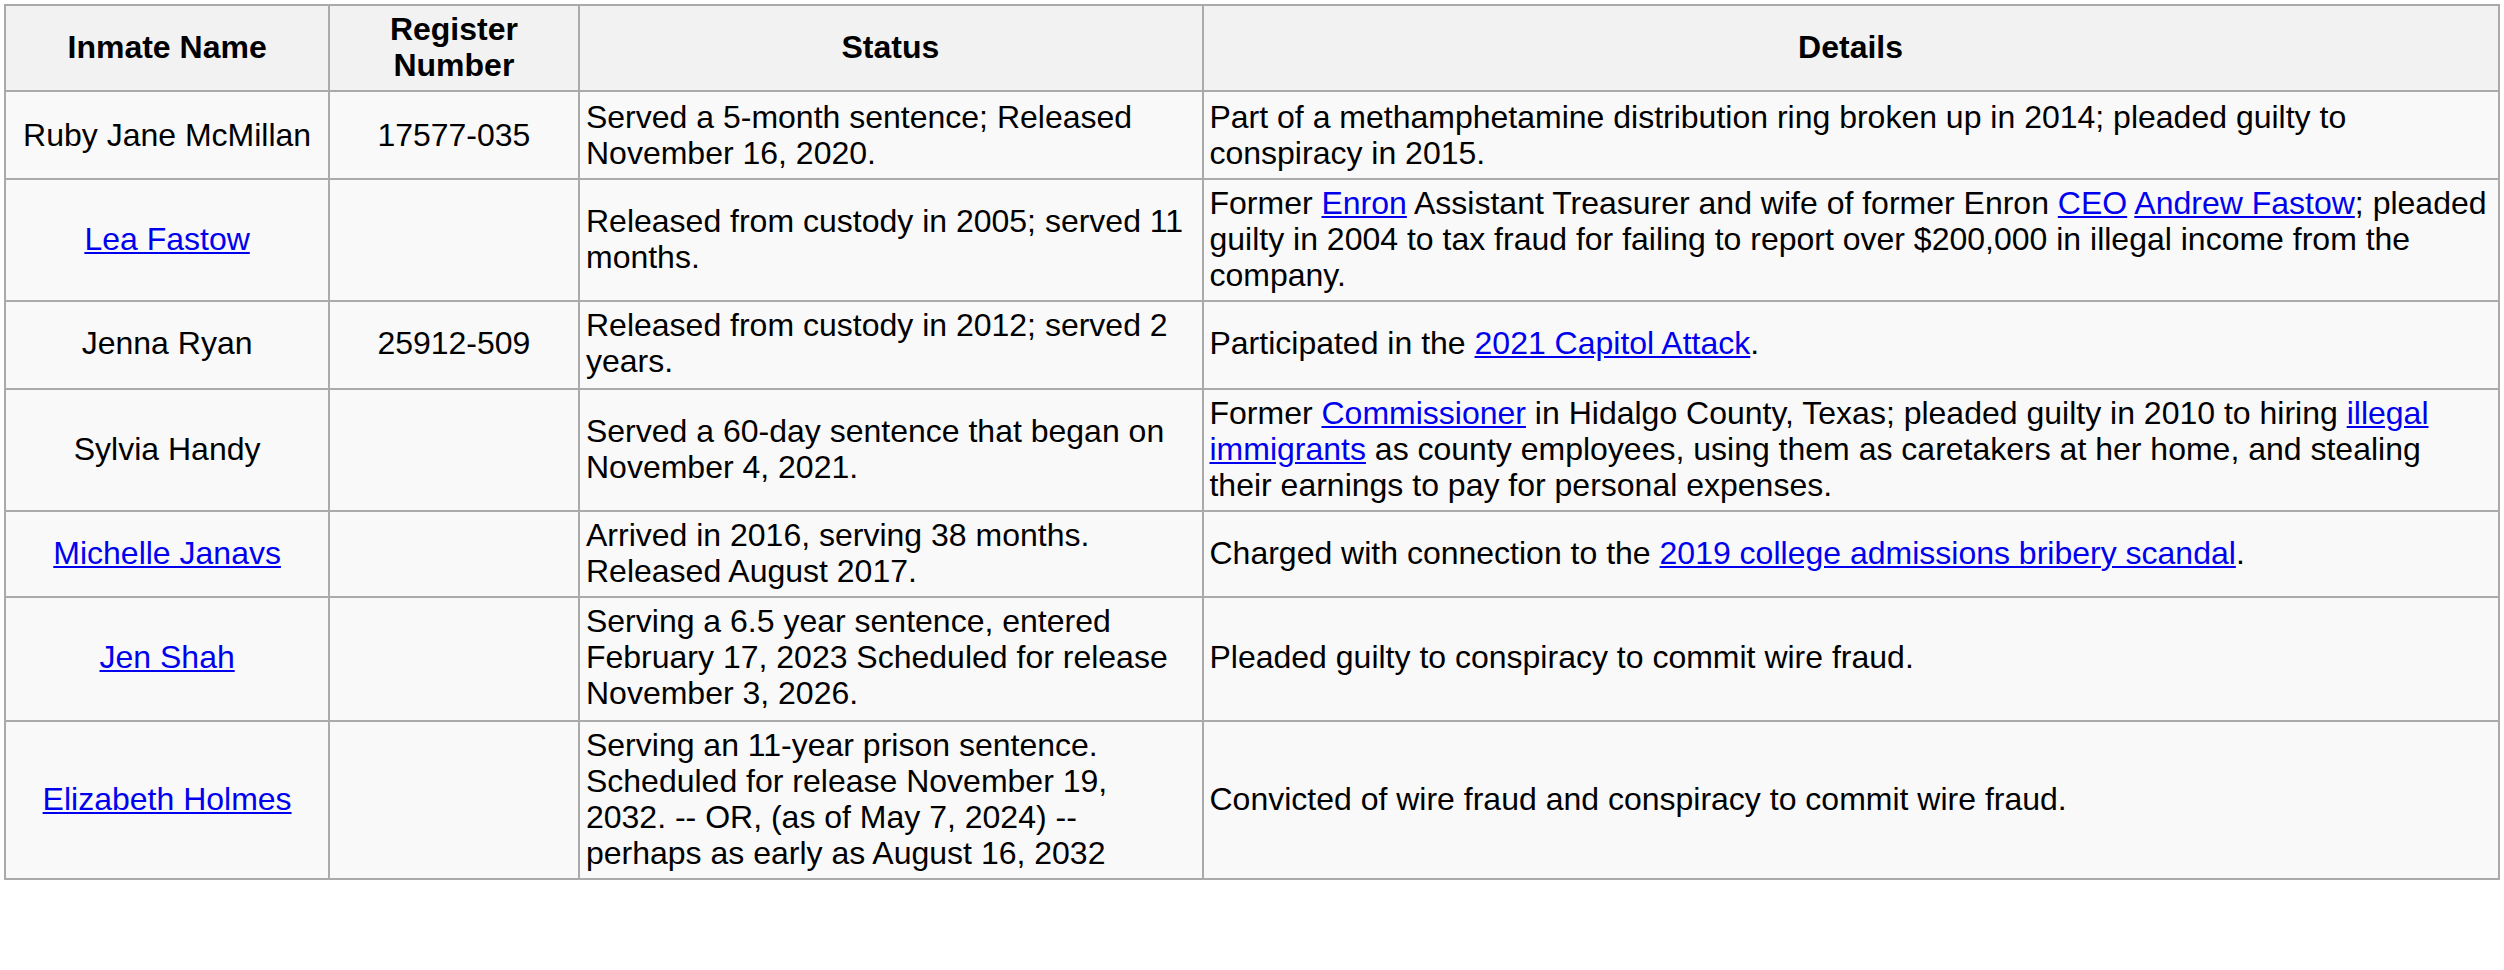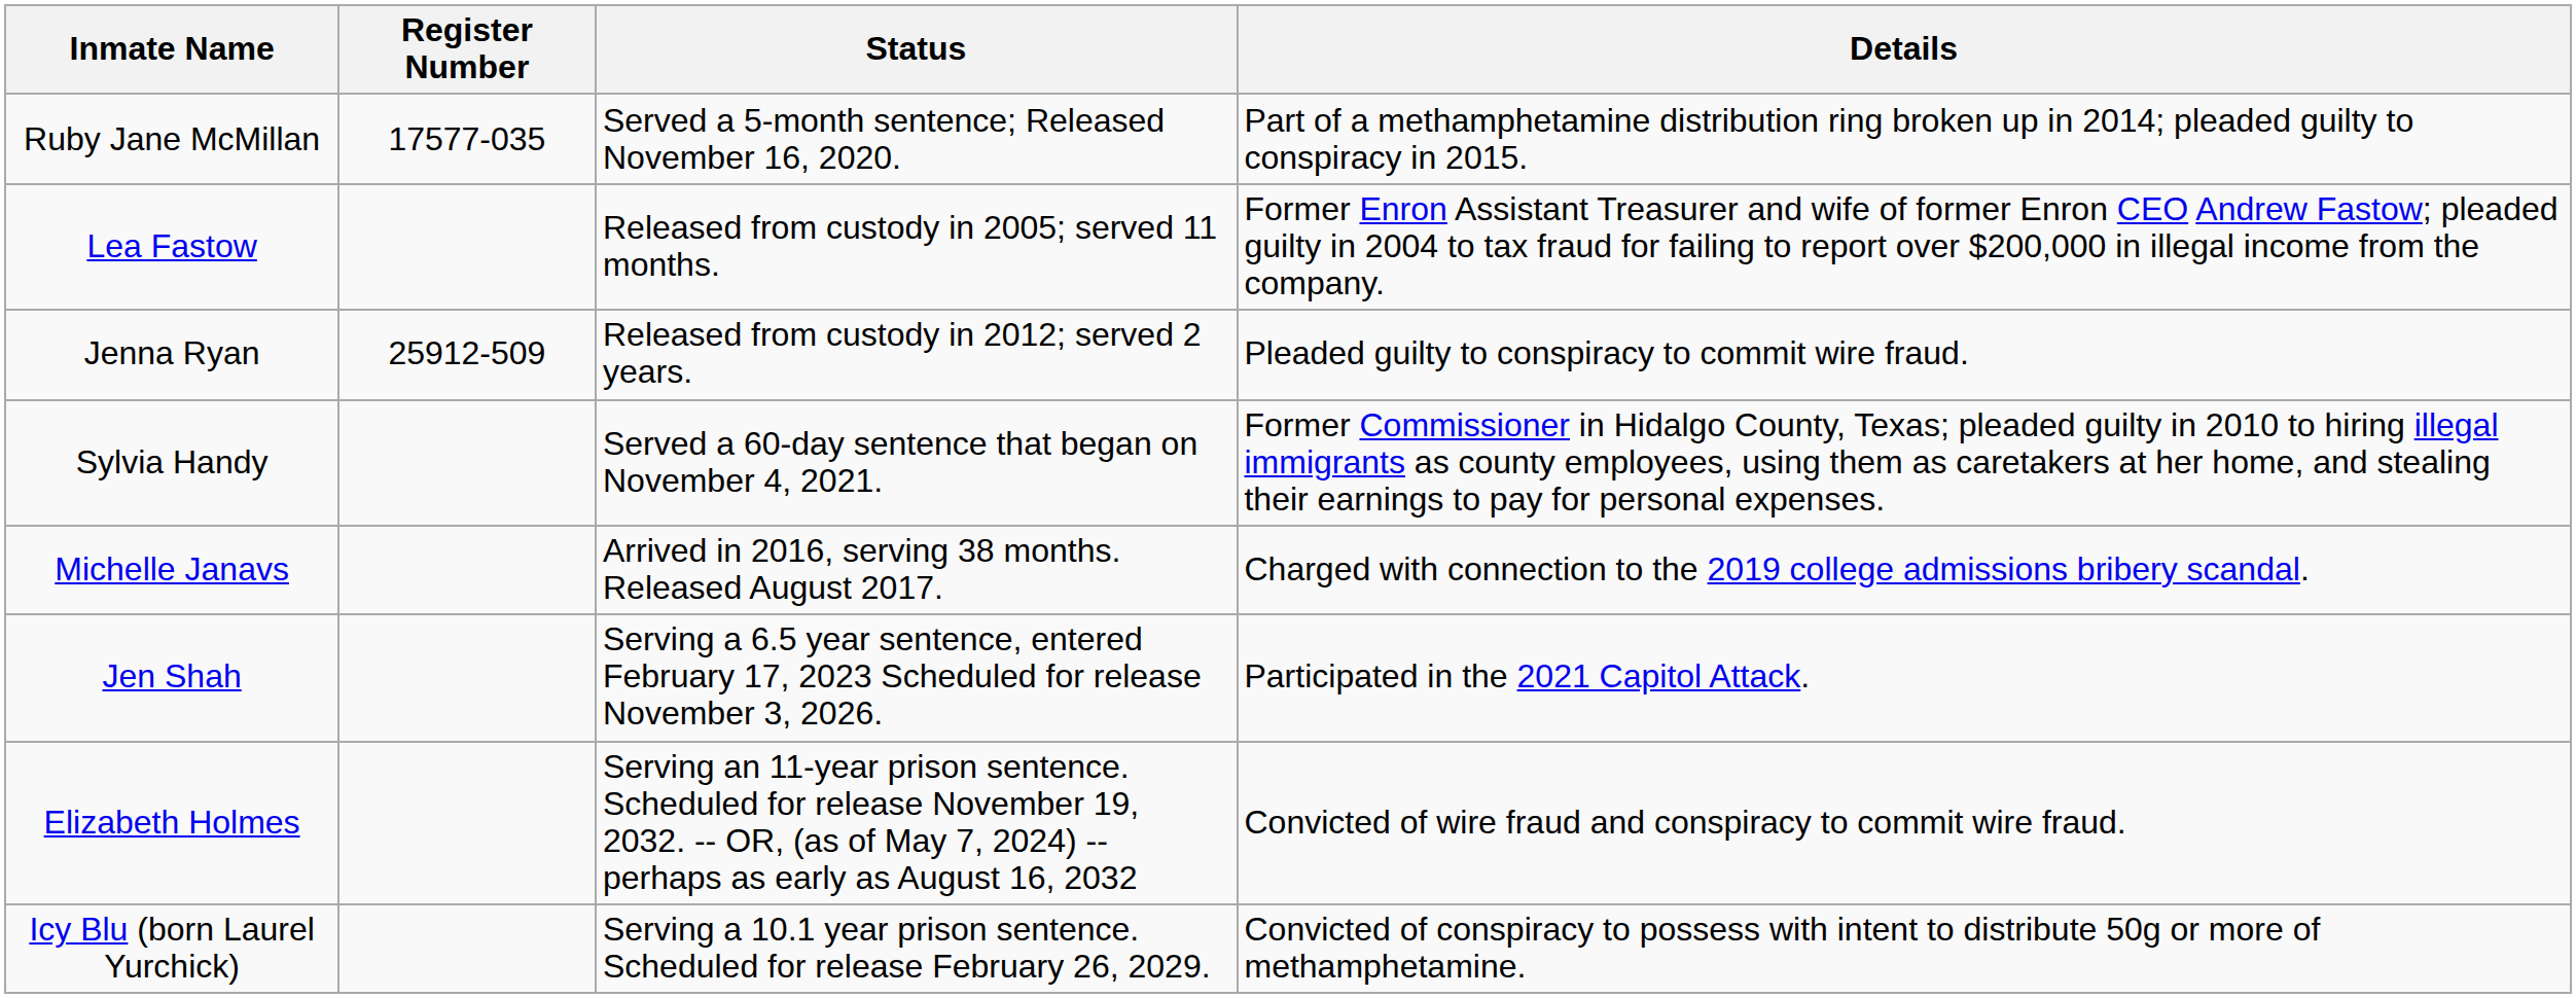Jenna Ryan | Details: Participated in the 2021 Capitol Attack. -> Pleaded guilty to conspiracy to commit wire fraud.
Jen Shah | Details: Pleaded guilty to conspiracy to commit wire fraud. -> Participated in the 2021 Capitol Attack.
+ row: Icy Blu (born Laurel Yurchick) | Serving a 10.1 year prison sentence. Scheduled for release February 26, 2029. | Convicted of conspiracy to possess with intent to distribute 50g or more of methamphetamine.
